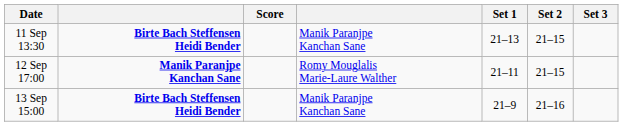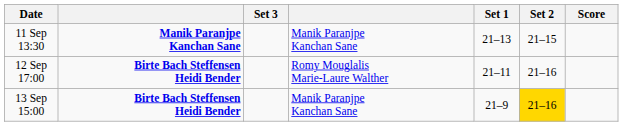columns swapped: Score <-> Set 3
11 Sep 13:30 | column 2: Birte Bach Steffensen Heidi Bender -> Manik Paranjpe Kanchan Sane
12 Sep 17:00 | column 2: Manik Paranjpe Kanchan Sane -> Birte Bach Steffensen Heidi Bender
12 Sep 17:00 | Set 2: 21–15 -> 21–16
13 Sep 15:00 | Set 2: no background -> gold background
